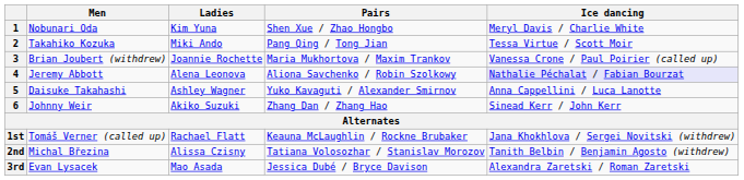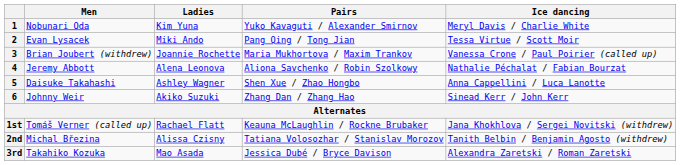1 | Pairs: Shen Xue / Zhao Hongbo -> Yuko Kavaguti / Alexander Smirnov
2 | Men: Takahiko Kozuka -> Evan Lysacek
4 | Ice dancing: lavender background -> no background
5 | Pairs: Yuko Kavaguti / Alexander Smirnov -> Shen Xue / Zhao Hongbo
3rd | Men: Evan Lysacek -> Takahiko Kozuka
